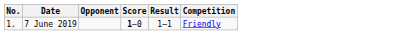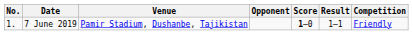+ column: Venue | Pamir Stadium, Dushanbe, Tajikistan
